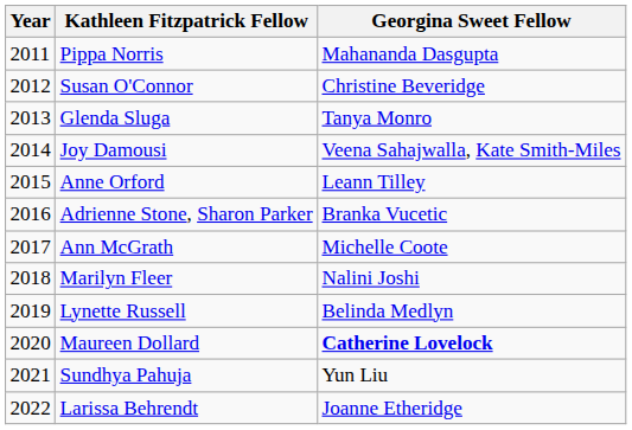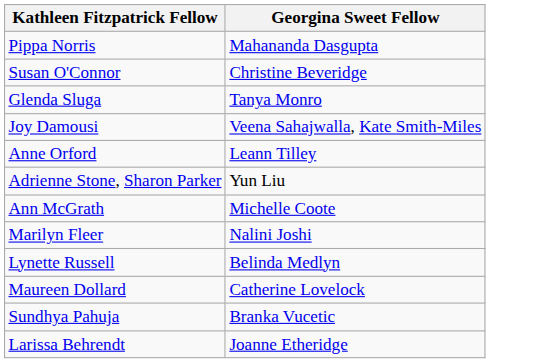- column: Year | 2011 | 2012 | 2013 | 2014 | 2015 | 2016 | 2017 | 2018 | 2019 | 2020 | 2021 | 2022
Adrienne Stone, Sharon Parker | Georgina Sweet Fellow: Branka Vucetic -> Yun Liu
Maureen Dollard | Georgina Sweet Fellow: bold -> normal
Sundhya Pahuja | Georgina Sweet Fellow: Yun Liu -> Branka Vucetic
